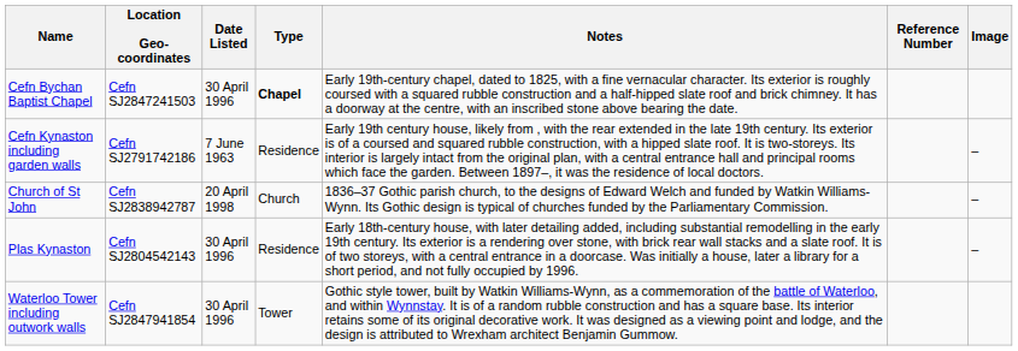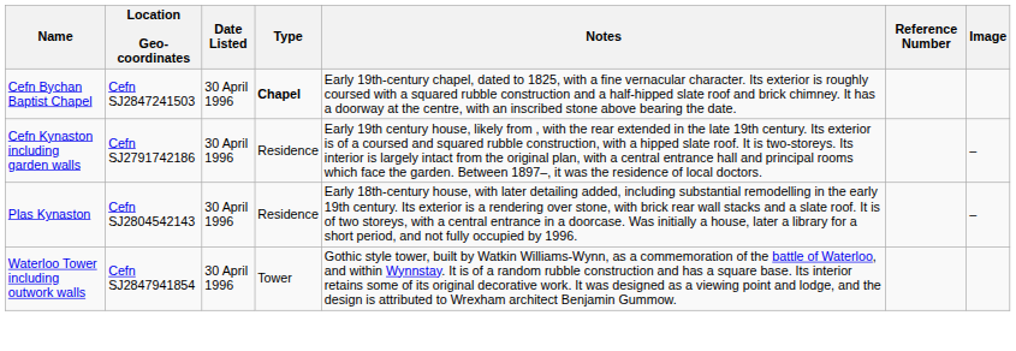Cefn Kynaston including garden walls | Date Listed: 7 June 1963 -> 30 April 1996
- row: Church of St John | Cefn SJ2838942787 | 20 April 1998 | Church | 1836–37 Gothic parish church, to the designs of Edward Welch and funded by Watkin Williams-Wynn. Its Gothic design is typical of churches funded by the Parliamentary Commission. | –
